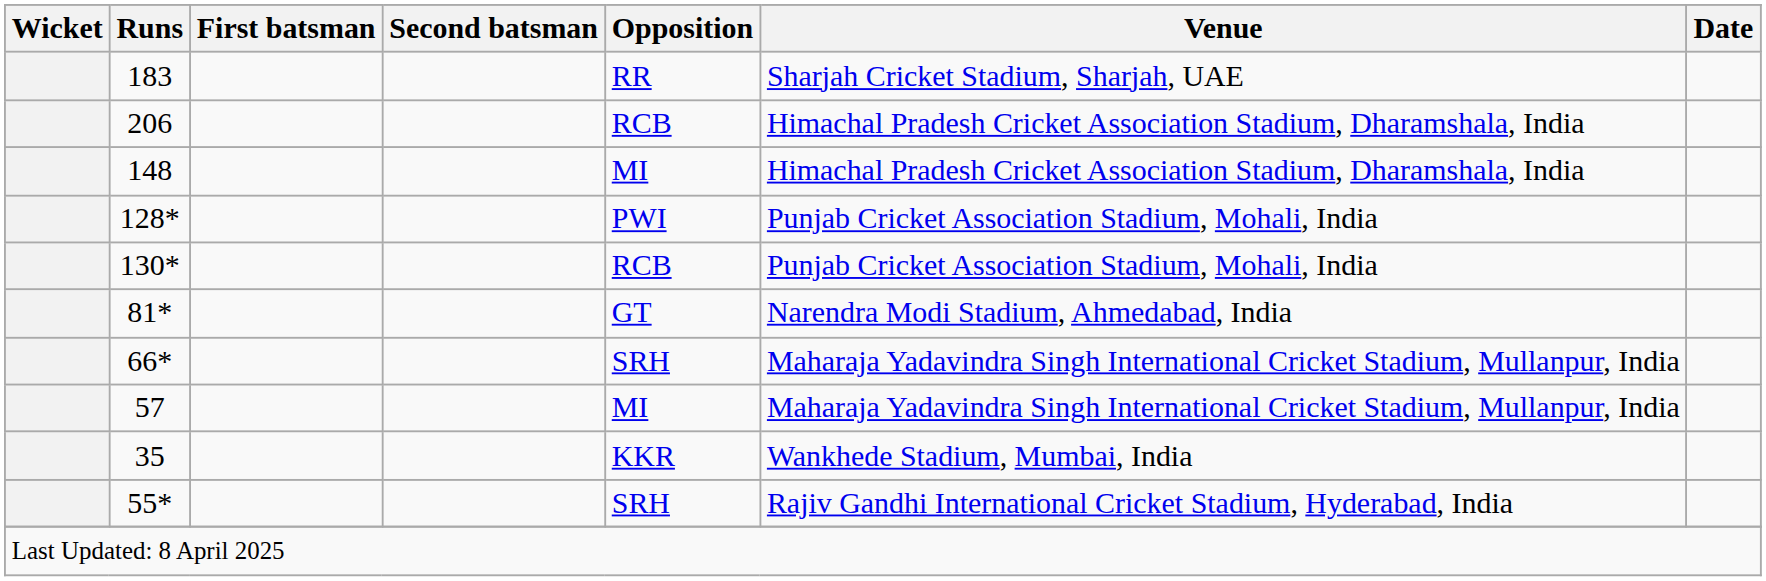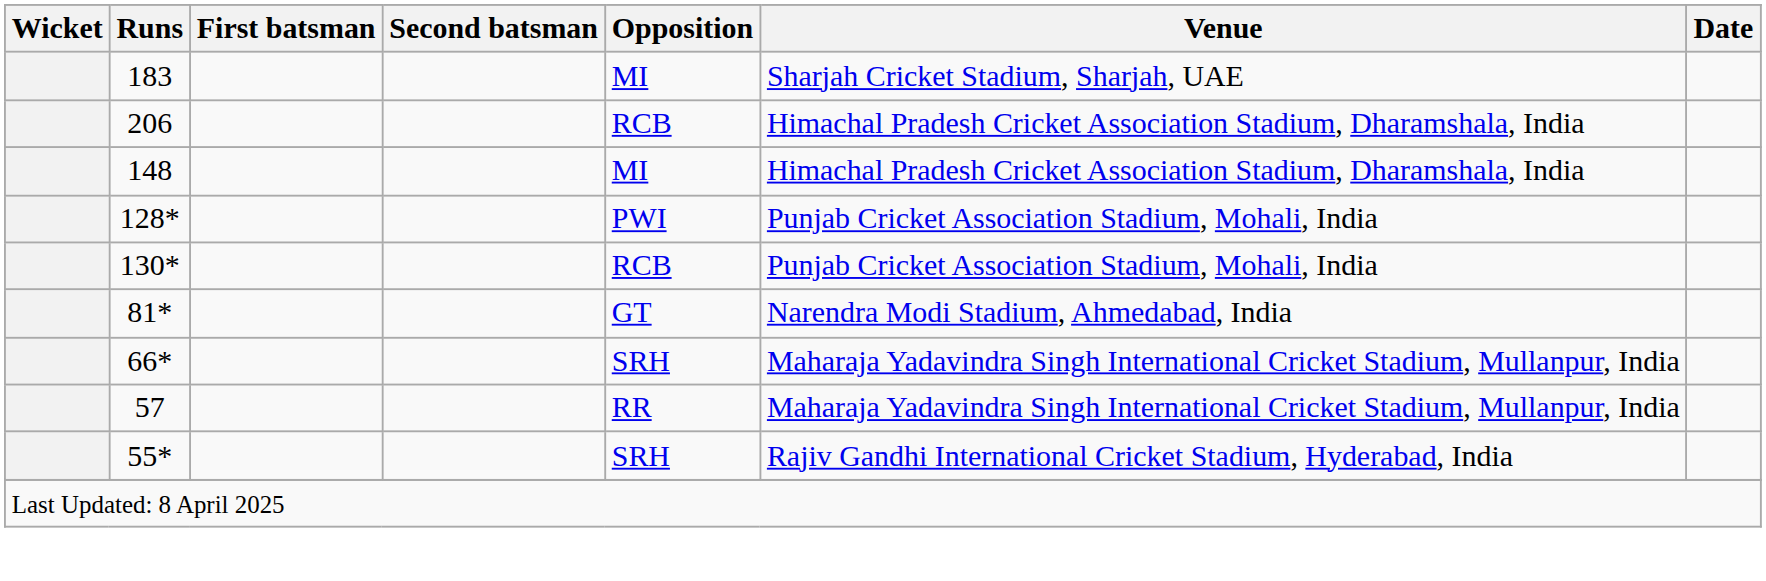183 | Opposition: RR -> MI
57 | Opposition: MI -> RR
- row: 35 | KKR | Wankhede Stadium, Mumbai, India
